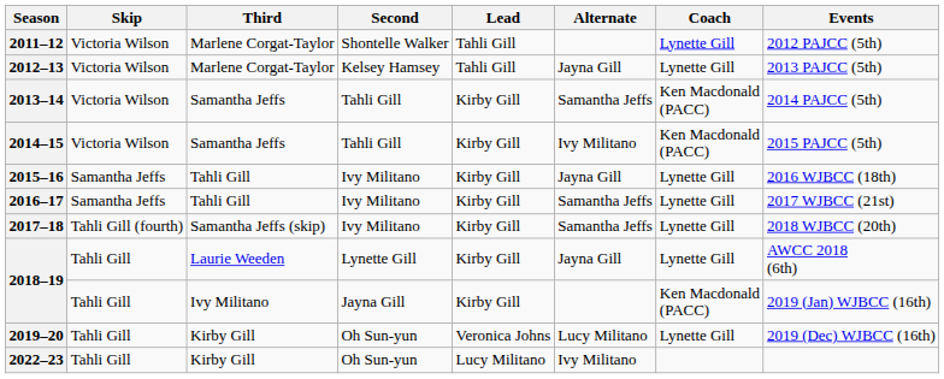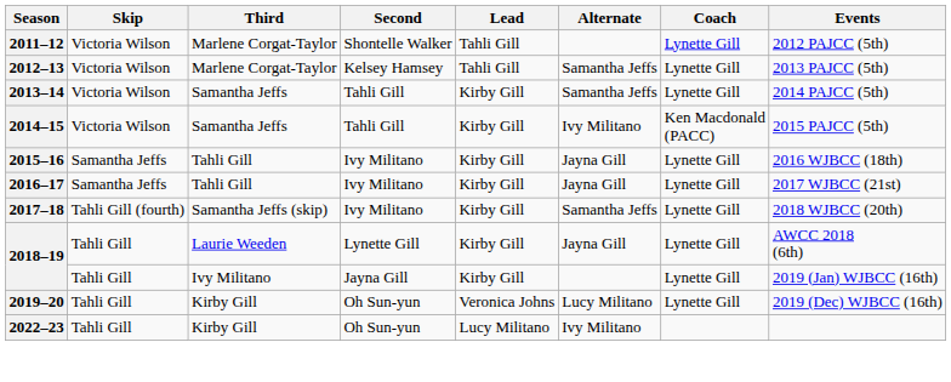2012–13 | Alternate: Jayna Gill -> Samantha Jeffs
2013–14 | Coach: Ken Macdonald (PACC) -> Lynette Gill
2016–17 | Alternate: Samantha Jeffs -> Jayna Gill
2018–19 / Ivy Militano | Coach: Ken Macdonald (PACC) -> Lynette Gill
